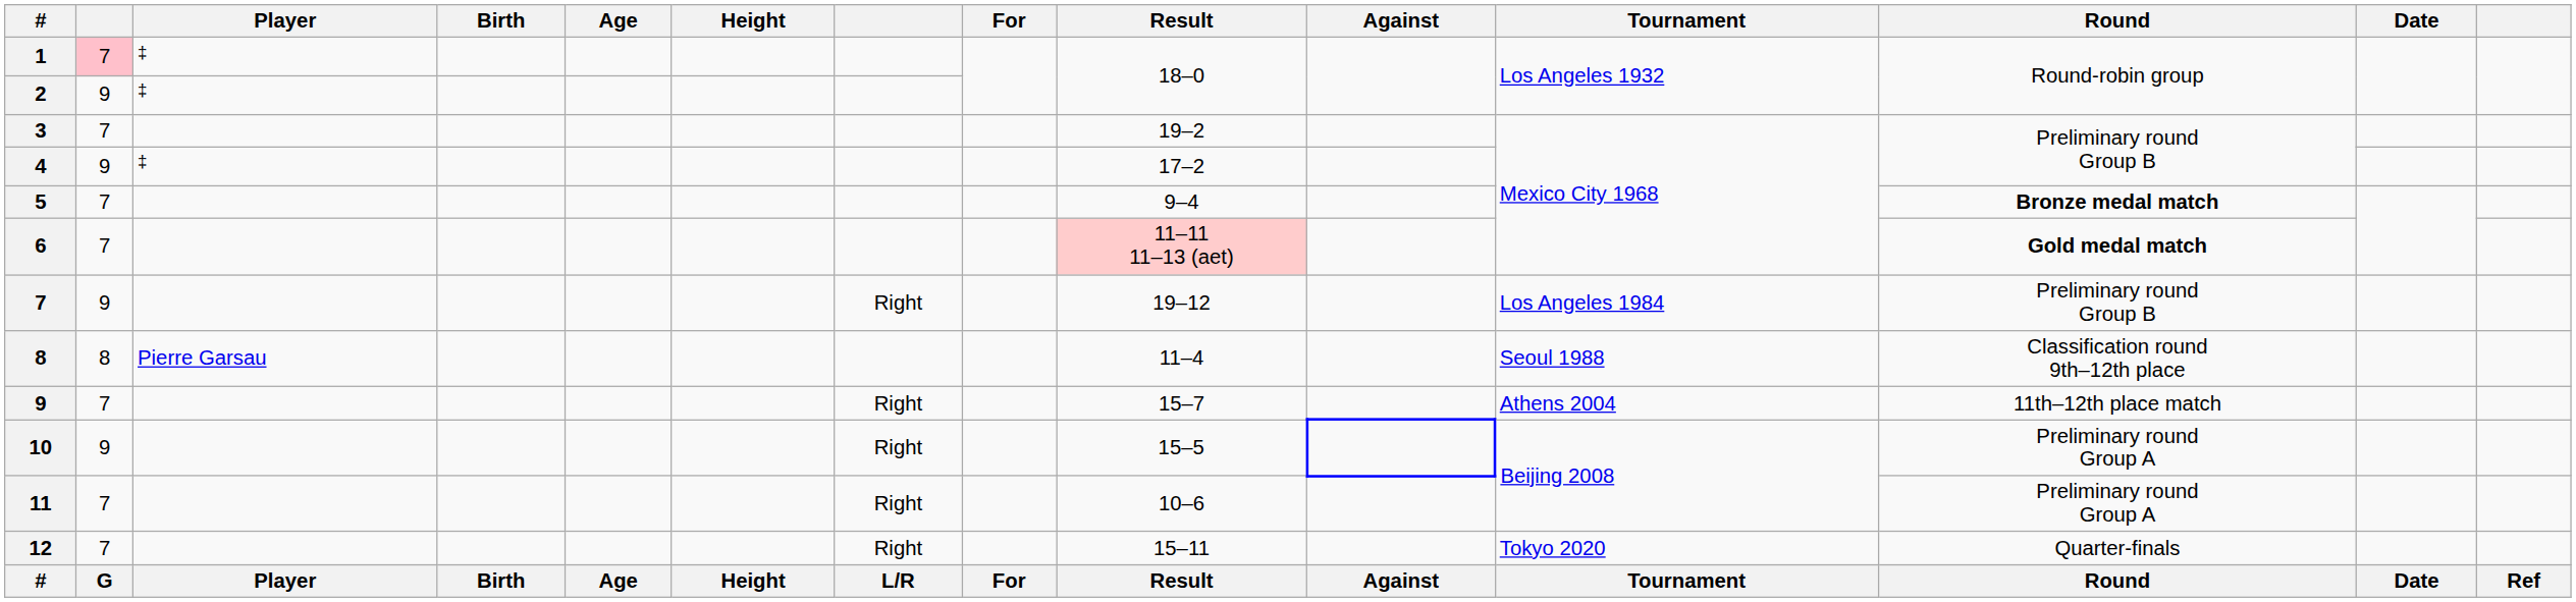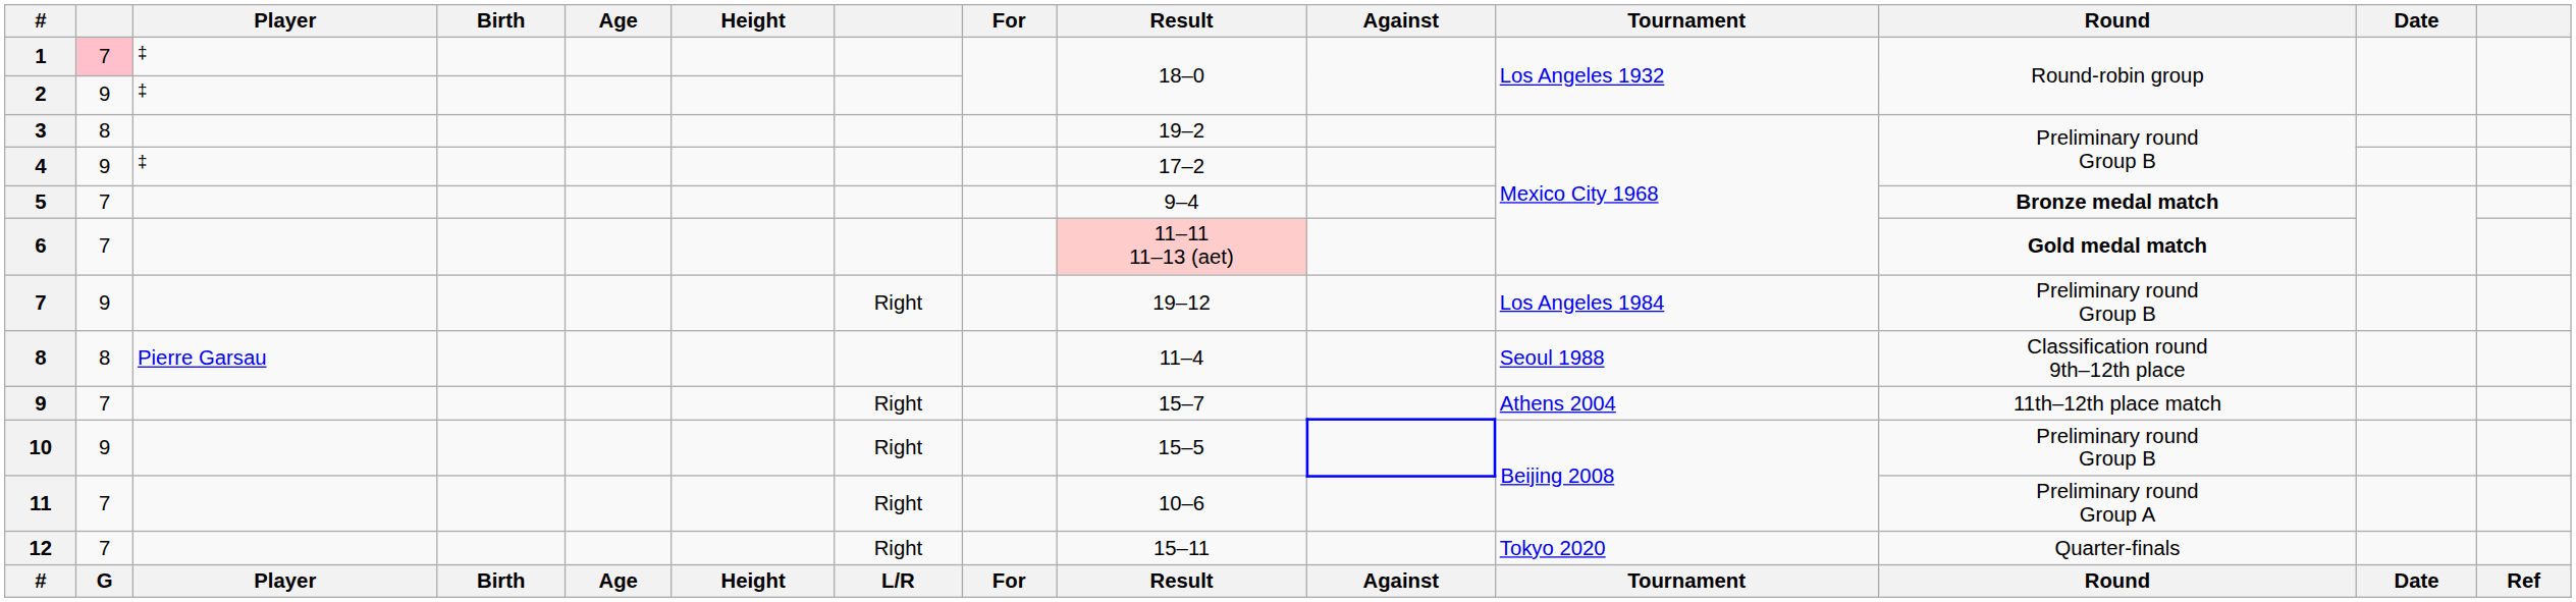3 | column 2: 7 -> 8
10 | Round: Preliminary round Group A -> Preliminary round Group B
